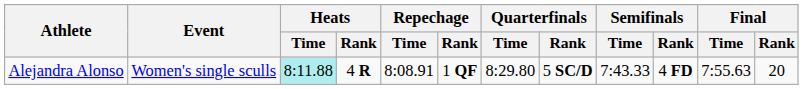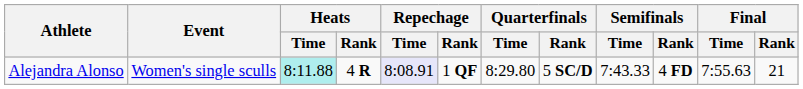Alejandra Alonso | Repechage / Time: no background -> lavender background
Alejandra Alonso | Final / Rank: 20 -> 21
